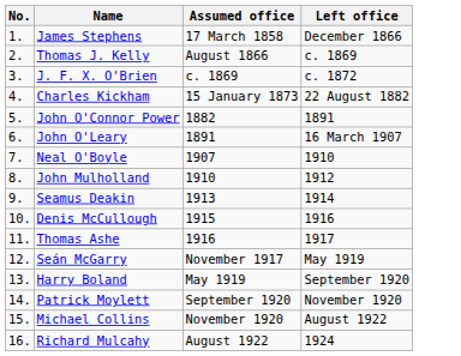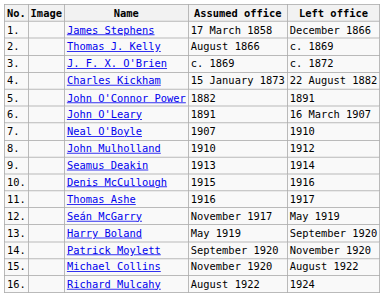+ column: Image
